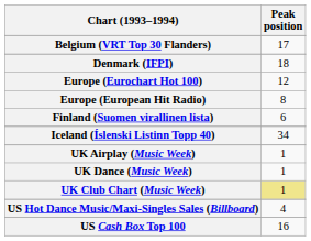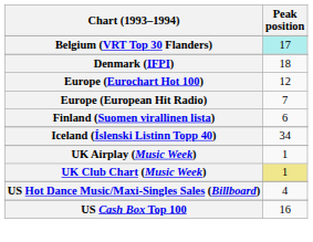Belgium (VRT Top 30 Flanders) | Peak position: no background -> paleturquoise background
Europe (European Hit Radio) | Peak position: 8 -> 7
- row: UK Dance (Music Week) | 1
